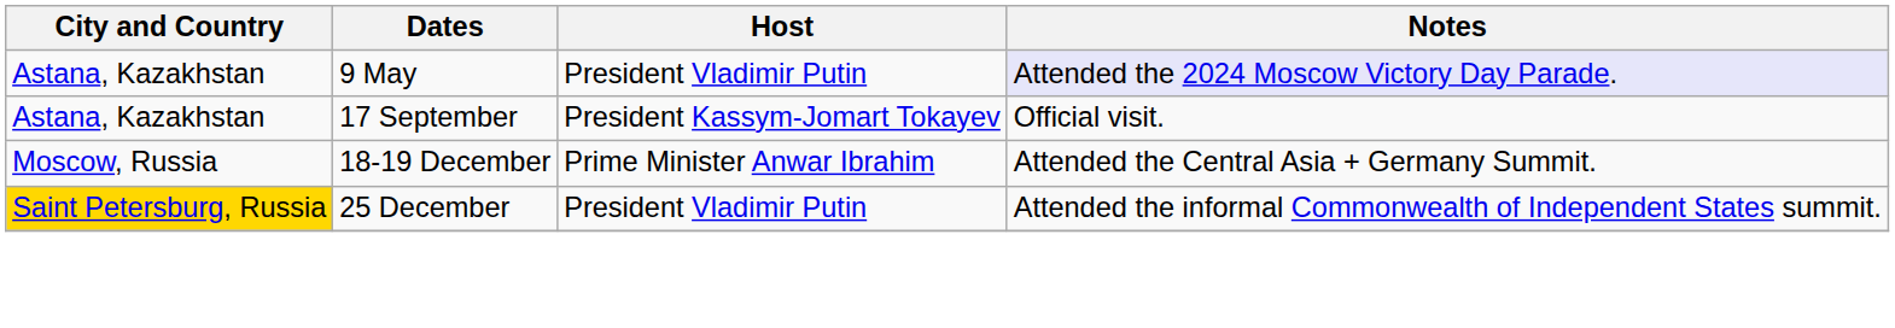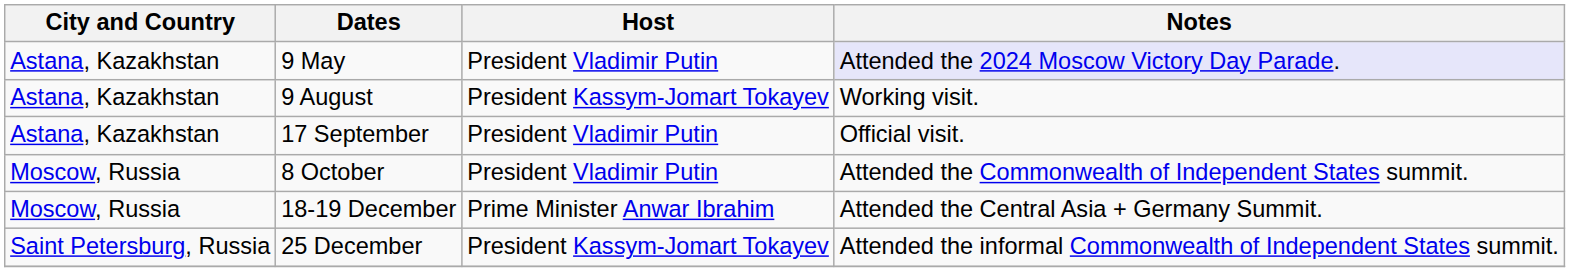+ row: Astana, Kazakhstan | 9 August | President Kassym-Jomart Tokayev | Working visit.
17 September | Host: President Kassym-Jomart Tokayev -> President Vladimir Putin
+ row: Moscow, Russia | 8 October | President Vladimir Putin | Attended the Commonwealth of Independent States summit.
25 December | City and Country: gold background -> no background
25 December | Host: President Vladimir Putin -> President Kassym-Jomart Tokayev
